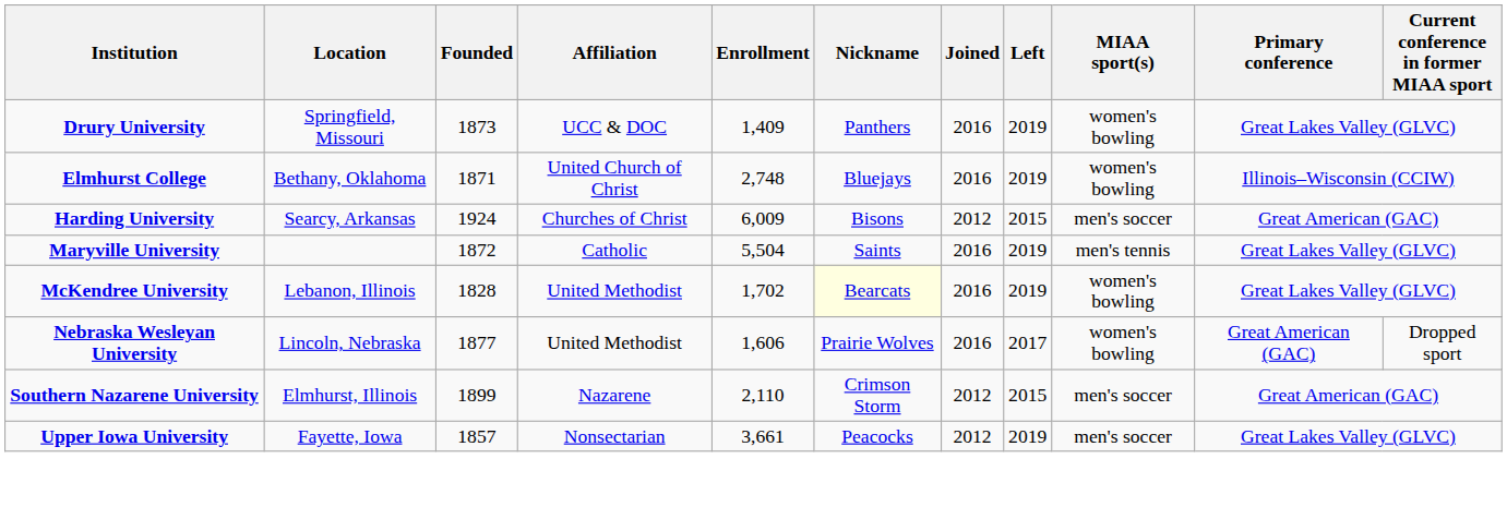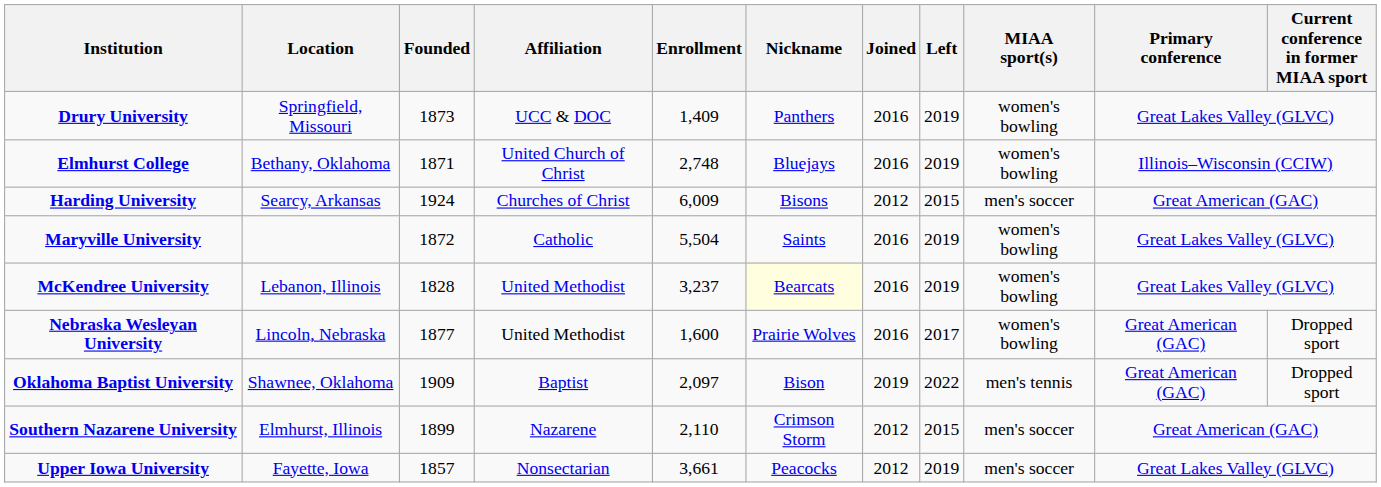Maryville University | MIAA sport(s): men's tennis -> women's bowling
McKendree University | Enrollment: 1,702 -> 3,237
Nebraska Wesleyan University | Enrollment: 1,606 -> 1,600
+ row: Oklahoma Baptist University | Shawnee, Oklahoma | 1909 | Baptist | 2,097 | Bison | 2019 | 2022 | men's tennis | Great American (GAC) | Dropped sport
